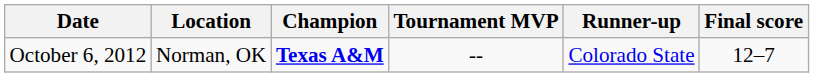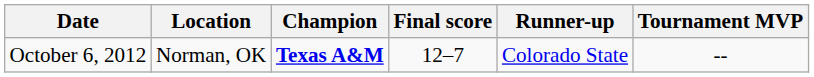columns swapped: Final score <-> Tournament MVP
